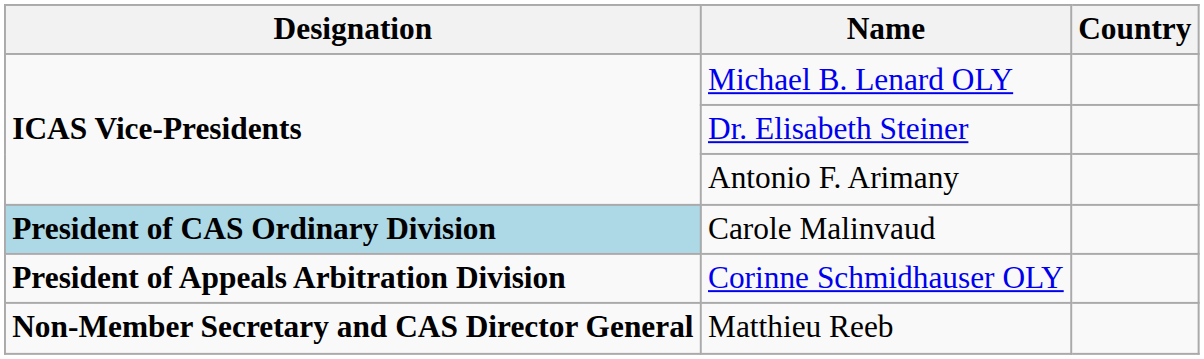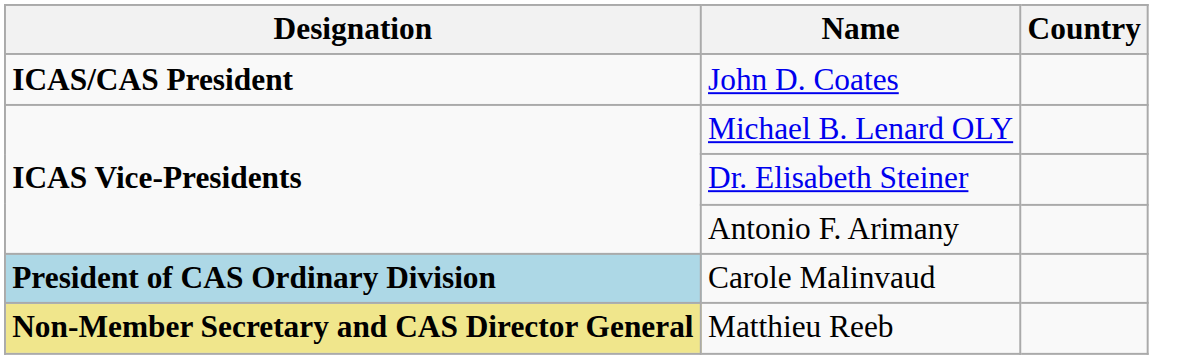+ row: ICAS/CAS President | John D. Coates
- row: President of Appeals Arbitration Division | Corinne Schmidhauser OLY
Matthieu Reeb | Designation: no background -> khaki background
